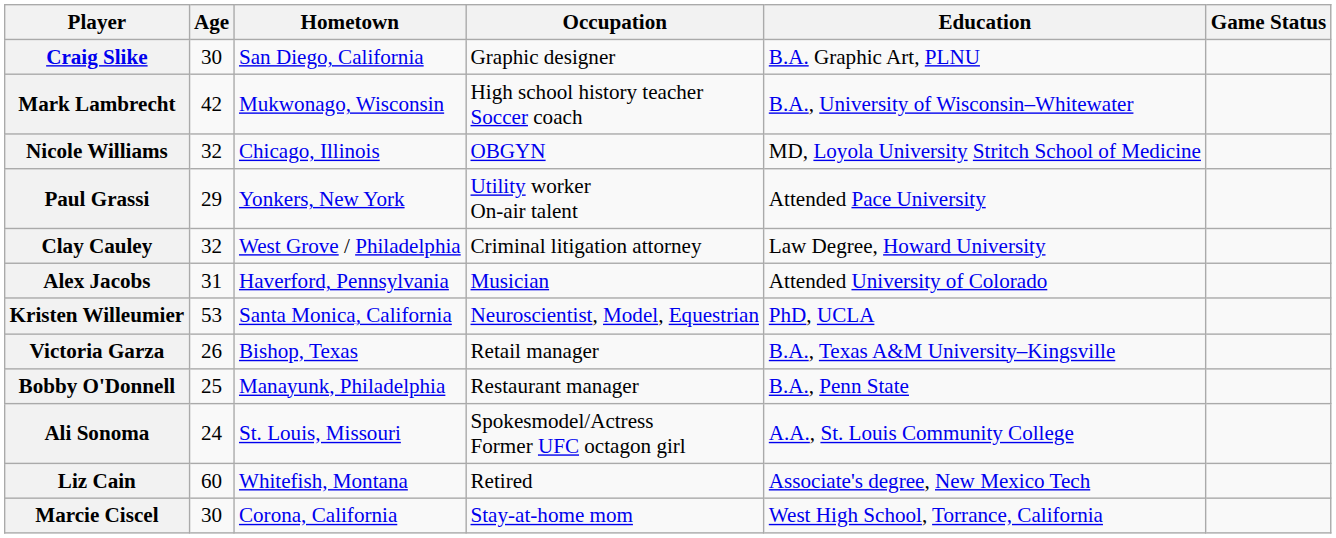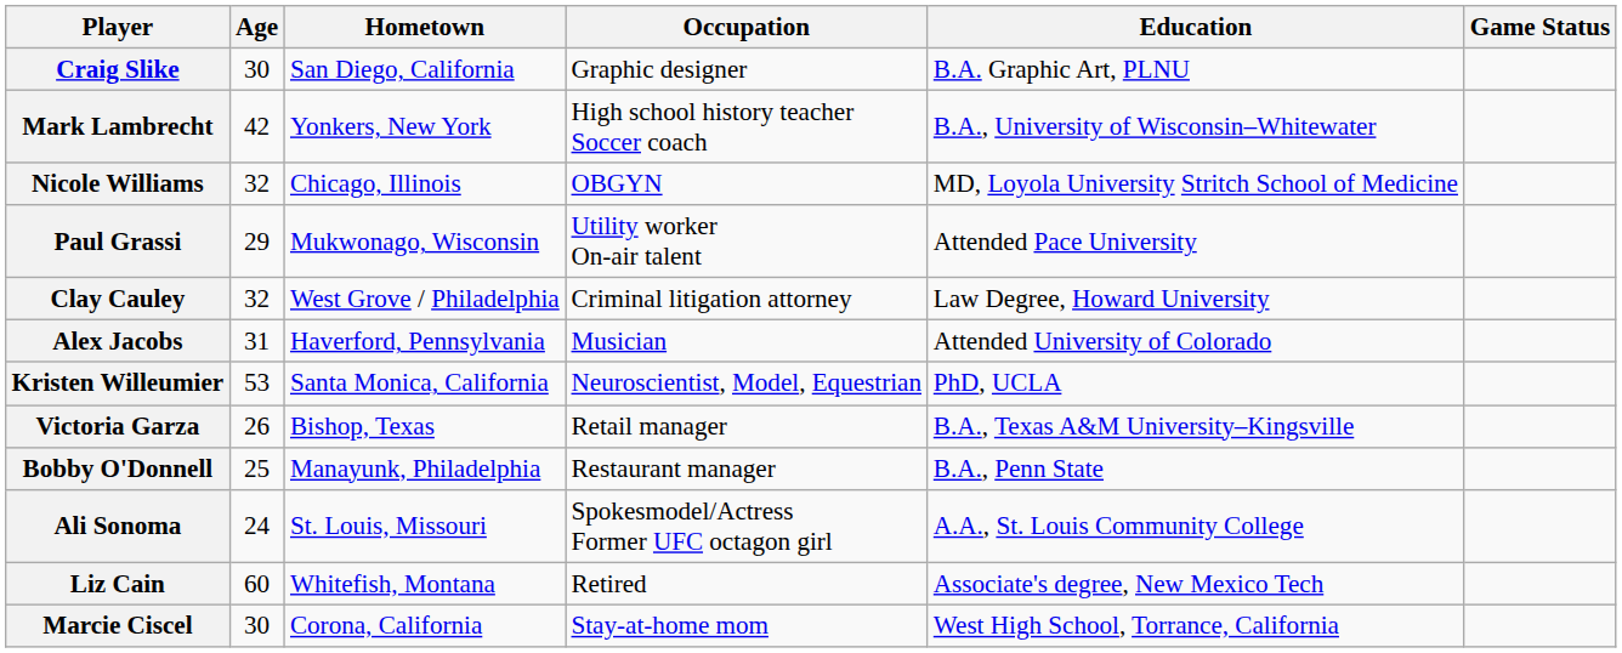Mark Lambrecht | Hometown: Mukwonago, Wisconsin -> Yonkers, New York
Paul Grassi | Hometown: Yonkers, New York -> Mukwonago, Wisconsin
